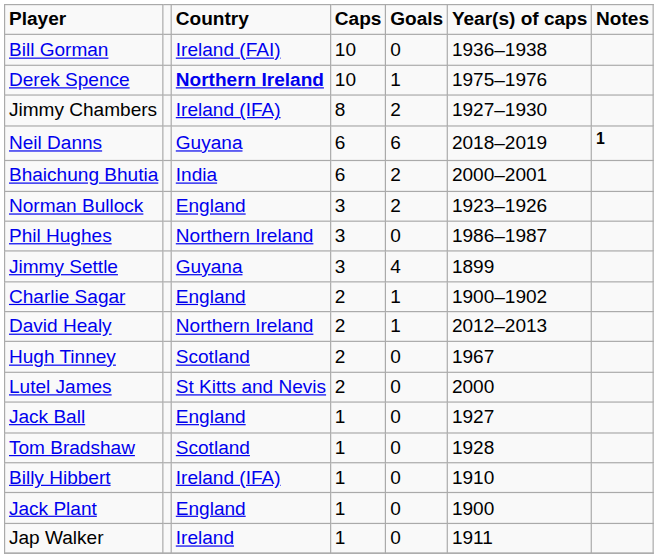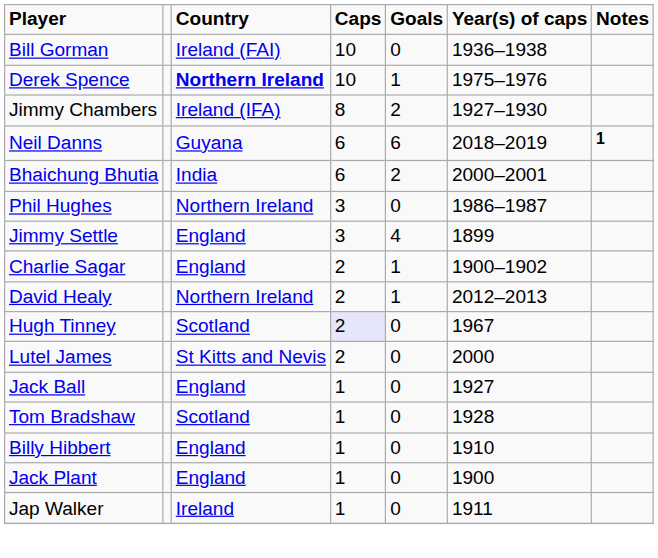- row: Norman Bullock | England | 3 | 2 | 1923–1926
Jimmy Settle | Country: Guyana -> England
Hugh Tinney | Caps: no background -> lavender background
Billy Hibbert | Country: Ireland (IFA) -> England
